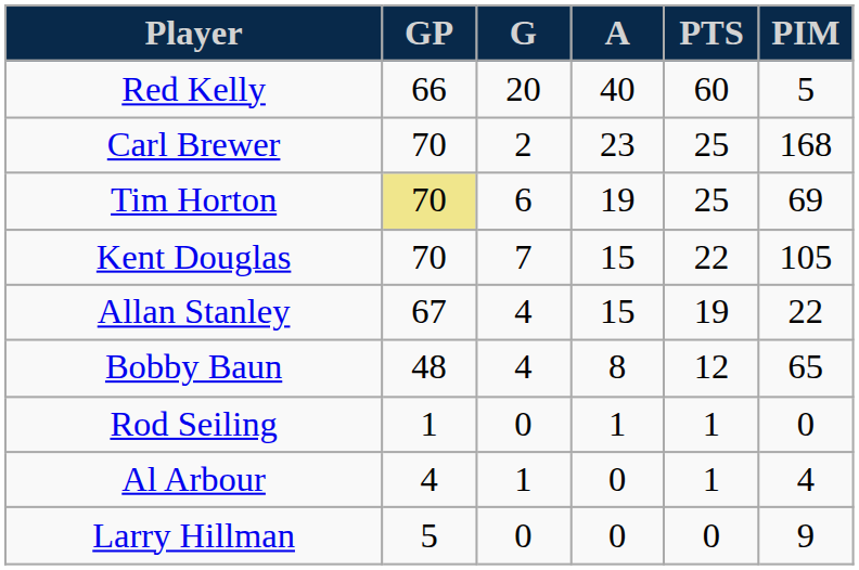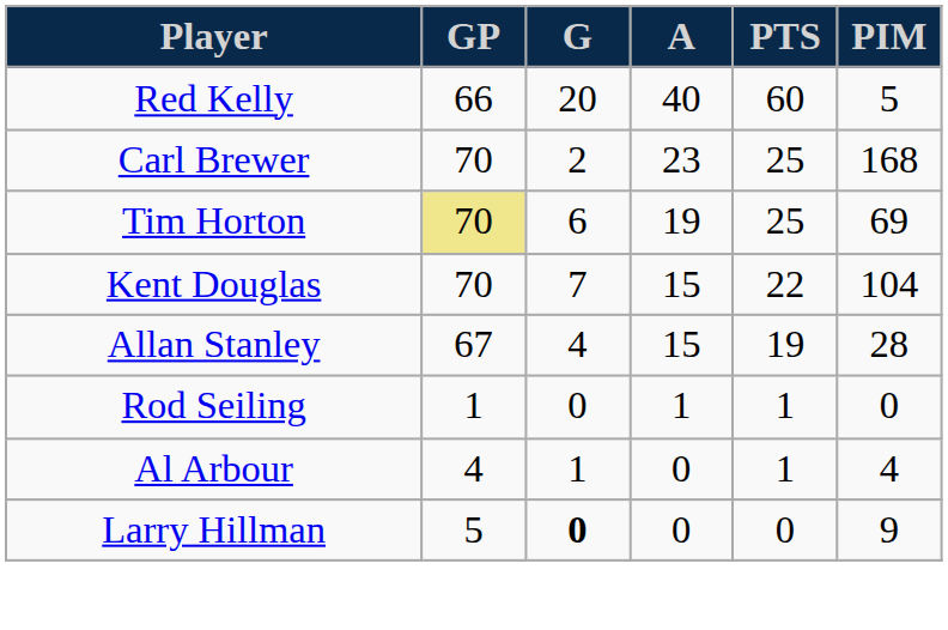Kent Douglas | PIM: 105 -> 104
Allan Stanley | PIM: 22 -> 28
- row: Bobby Baun | 48 | 4 | 8 | 12 | 65
Larry Hillman | G: normal -> bold
